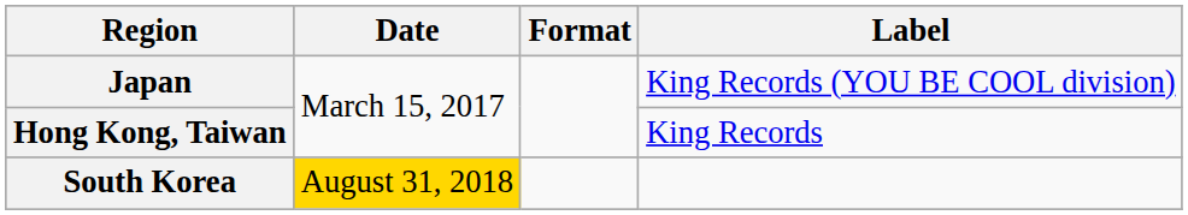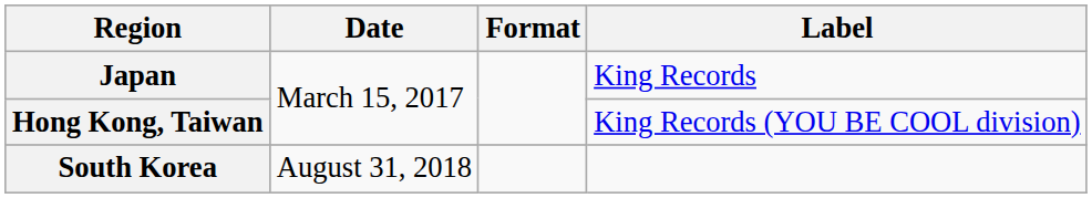Japan | Label: King Records (YOU BE COOL division) -> King Records
Hong Kong, Taiwan | Label: King Records -> King Records (YOU BE COOL division)
South Korea | Date: gold background -> no background
